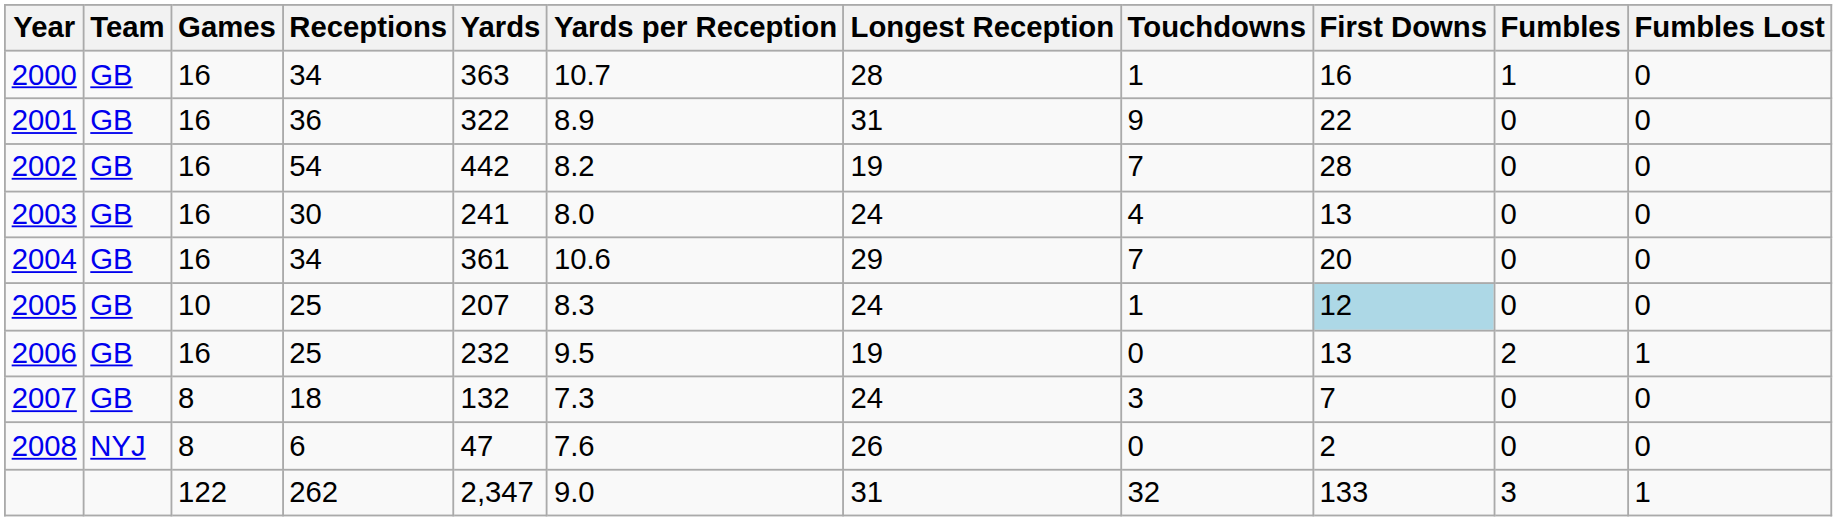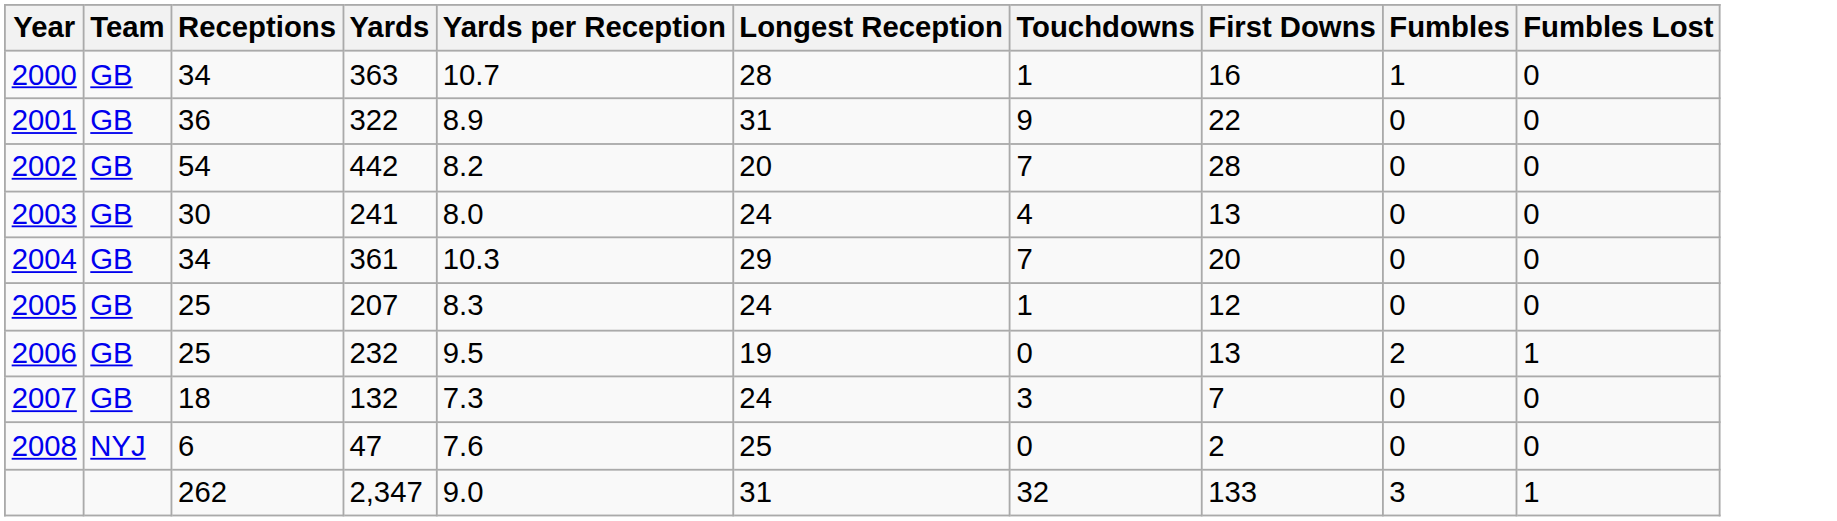- column: Games | 16 | 16 | 16 | 16 | 16 | 10 | 16 | 8 | 8 | 122
2002 | Longest Reception: 19 -> 20
2004 | Yards per Reception: 10.6 -> 10.3
2005 | First Downs: lightblue background -> no background
2008 | Longest Reception: 26 -> 25
